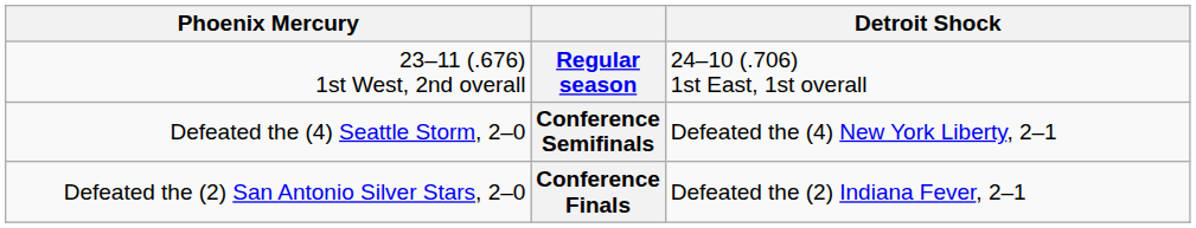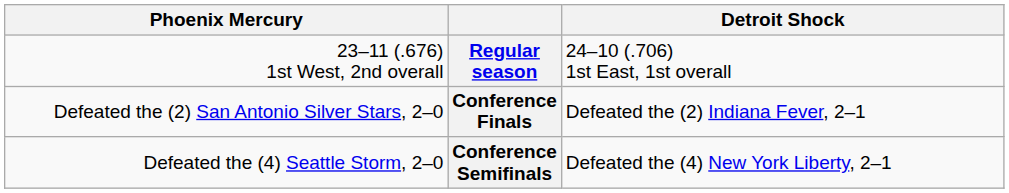rows swapped: Conference Semifinals <-> Conference Finals
